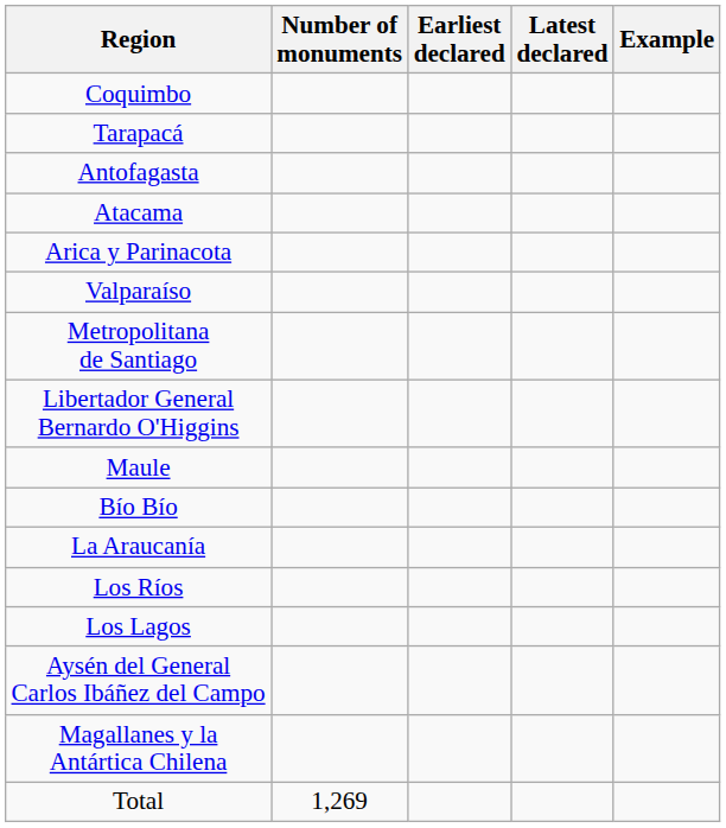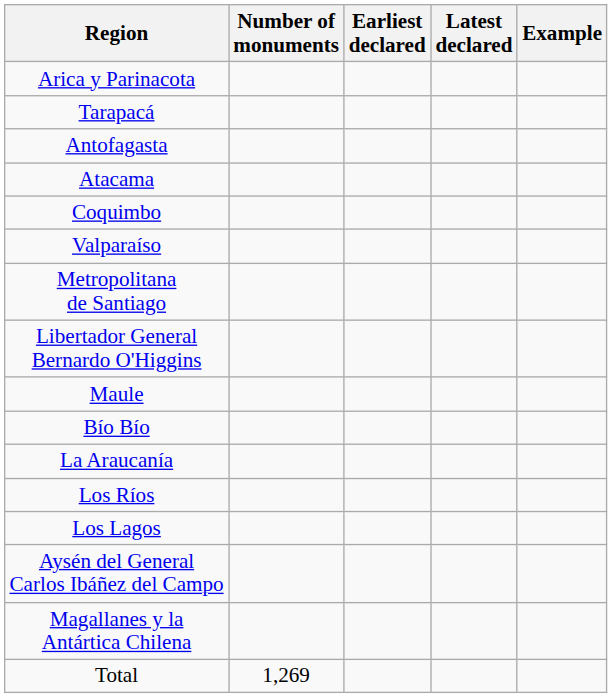rows swapped: Arica y Parinacota <-> Coquimbo
